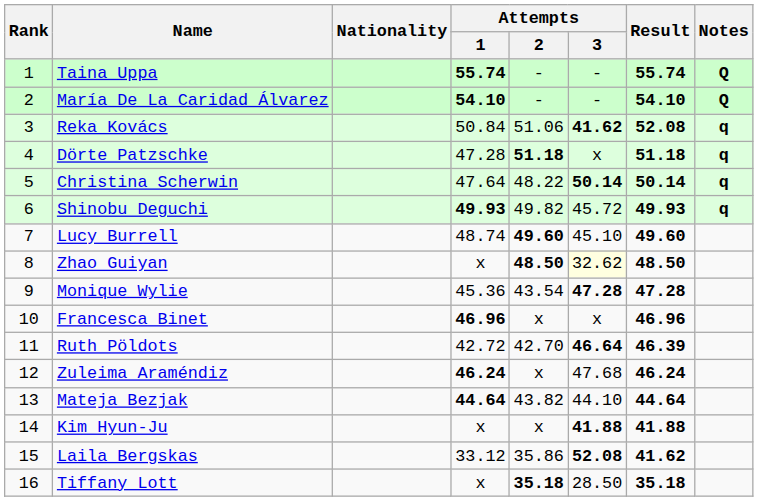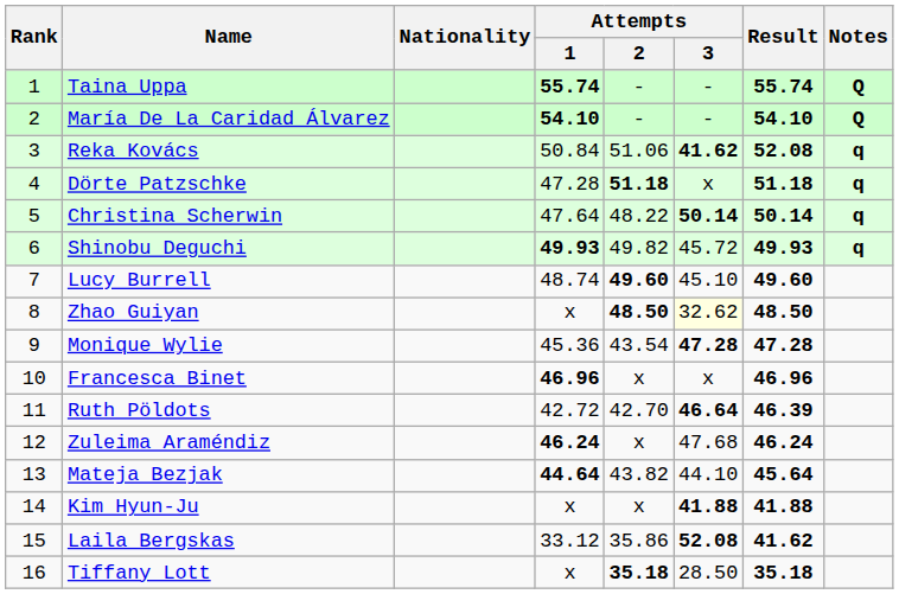Mateja Bezjak | Result: 44.64 -> 45.64
